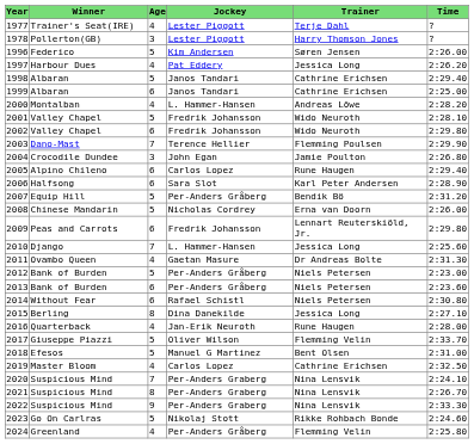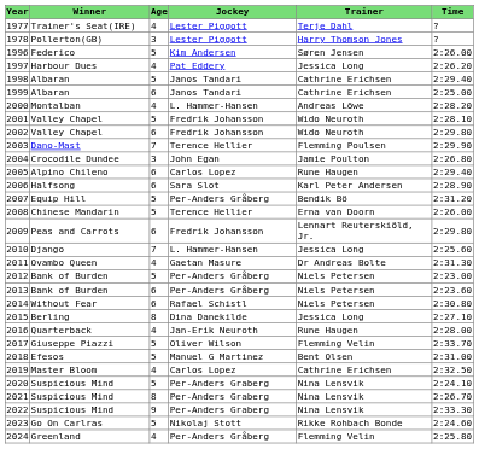2008 | Jockey: Nicholas Cordrey -> Terence Hellier
2020 | Age: 7 -> 5
